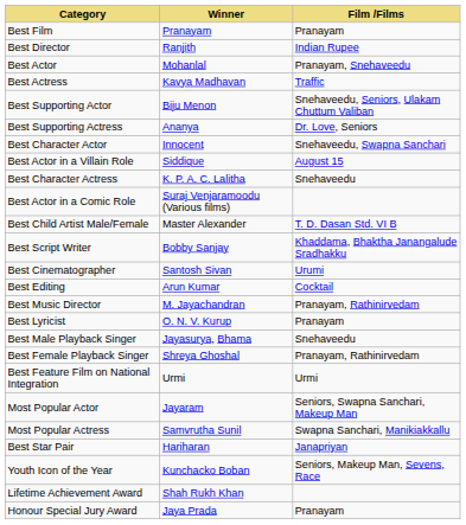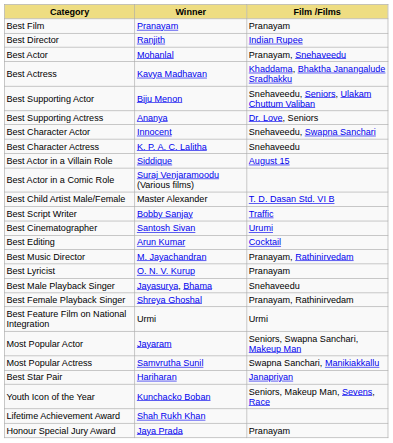Best Actress | Film /Films: Traffic -> Khaddama, Bhaktha Janangalude Sradhakku
rows swapped: Best Character Actress <-> Best Actor in a Villain Role
Best Script Writer | Film /Films: Khaddama, Bhaktha Janangalude Sradhakku -> Traffic
